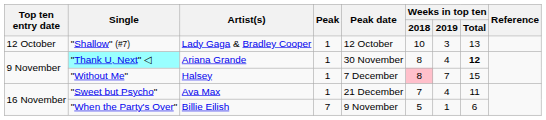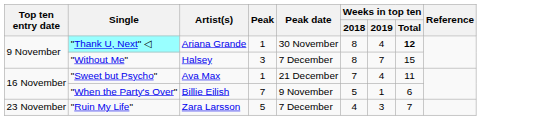- row: 12 October | "Shallow" (#7) | Lady Gaga & Bradley Cooper | 1 | 12 October | 10 | 3 | 13
"Without Me" | Peak: 1 -> 3
"Without Me" | Weeks in top ten / 2018: pink background -> no background
+ row: 23 November | "Ruin My Life" | Zara Larsson | 5 | 7 December | 4 | 3 | 7
